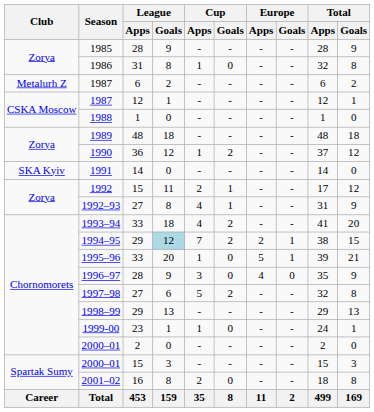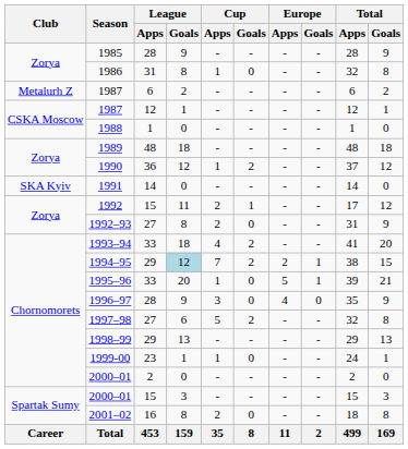1992–93 | Cup / Apps: 4 -> 2
1992–93 | Cup / Goals: 1 -> 0
